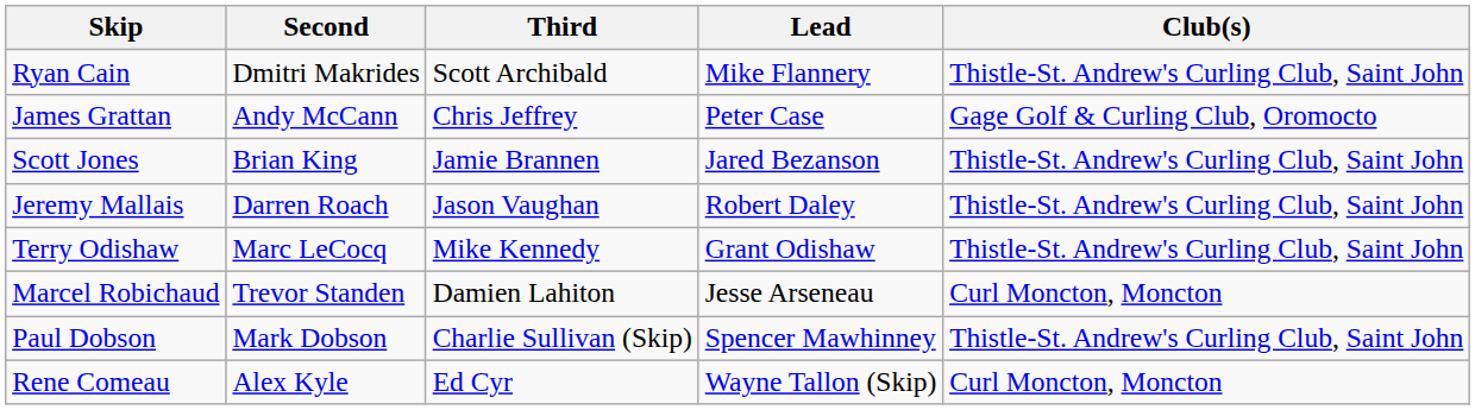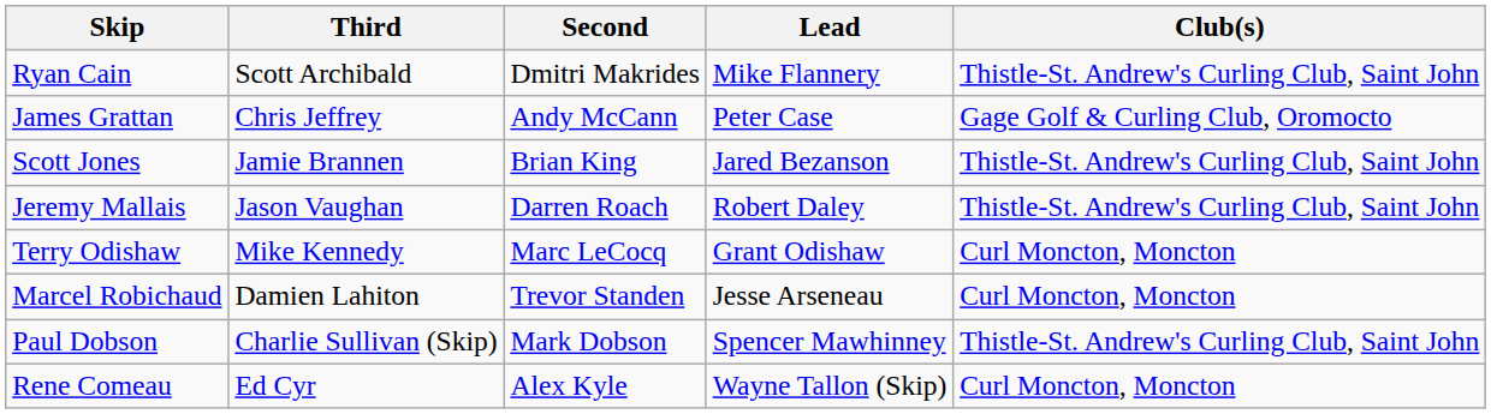columns swapped: Third <-> Second
Terry Odishaw | Club(s): Thistle-St. Andrew's Curling Club, Saint John -> Curl Moncton, Moncton
